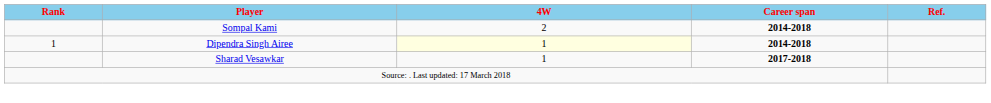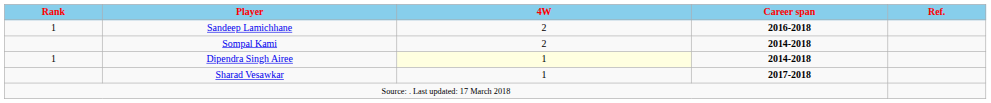+ row: 1 | Sandeep Lamichhane | 2 | 2016-2018
